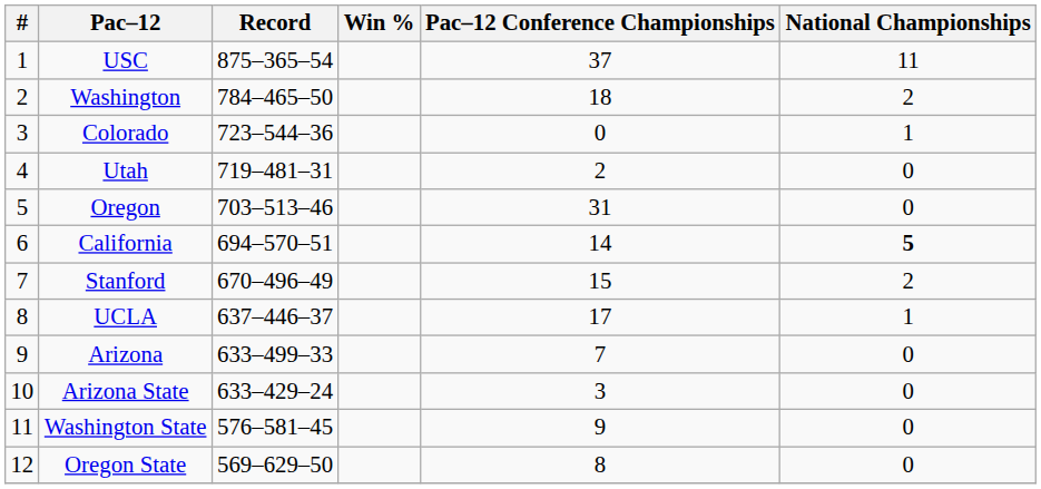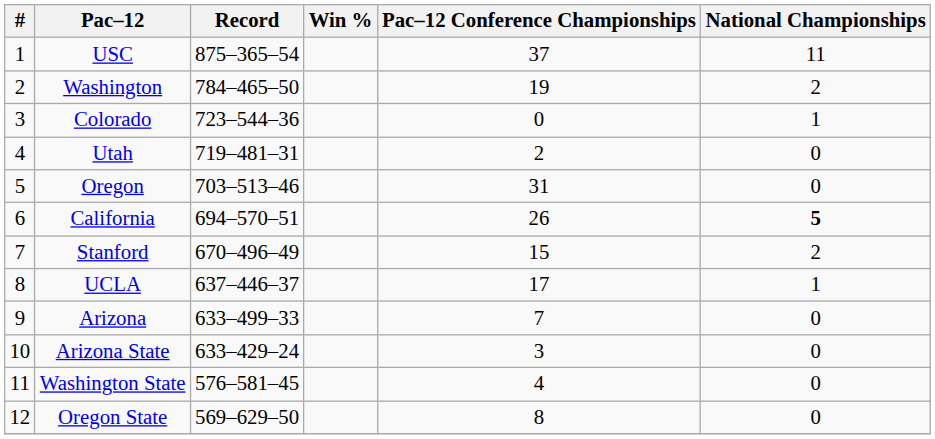Washington | Pac–12 Conference Championships: 18 -> 19
California | Pac–12 Conference Championships: 14 -> 26
Washington State | Pac–12 Conference Championships: 9 -> 4
